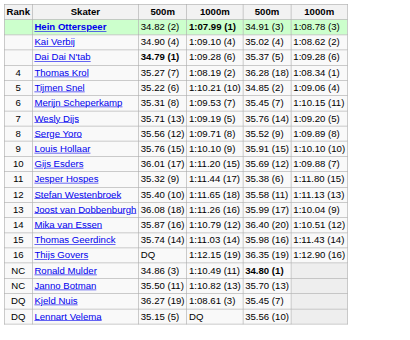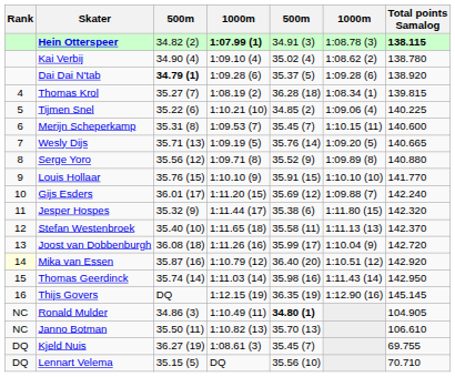+ column: Total points Samalog | 138.115 | 138.780 | 138.920 | 139.815 | 140.225 | 140.600 | 140.665 | 140.880 | 141.770 | 142.240 | 142.320 | 142.370 | 142.720 | 142.920 | 142.950 | 145.145 | 104.905 | 106.610 | 69.755 | 70.710
Mika van Essen | Rank: no background -> lightyellow background
